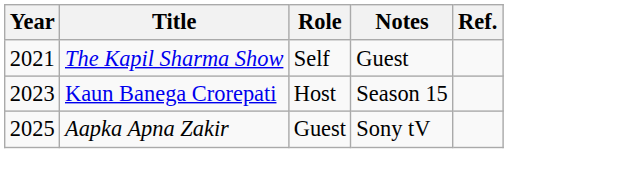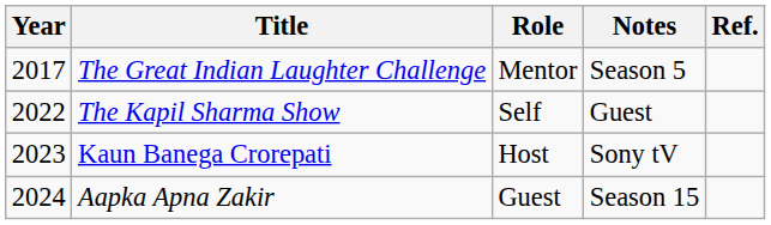+ row: 2017 | The Great Indian Laughter Challenge | Mentor | Season 5
The Kapil Sharma Show | Year: 2021 -> 2022
Kaun Banega Crorepati | Notes: Season 15 -> Sony tV
Aapka Apna Zakir | Year: 2025 -> 2024
Aapka Apna Zakir | Notes: Sony tV -> Season 15
